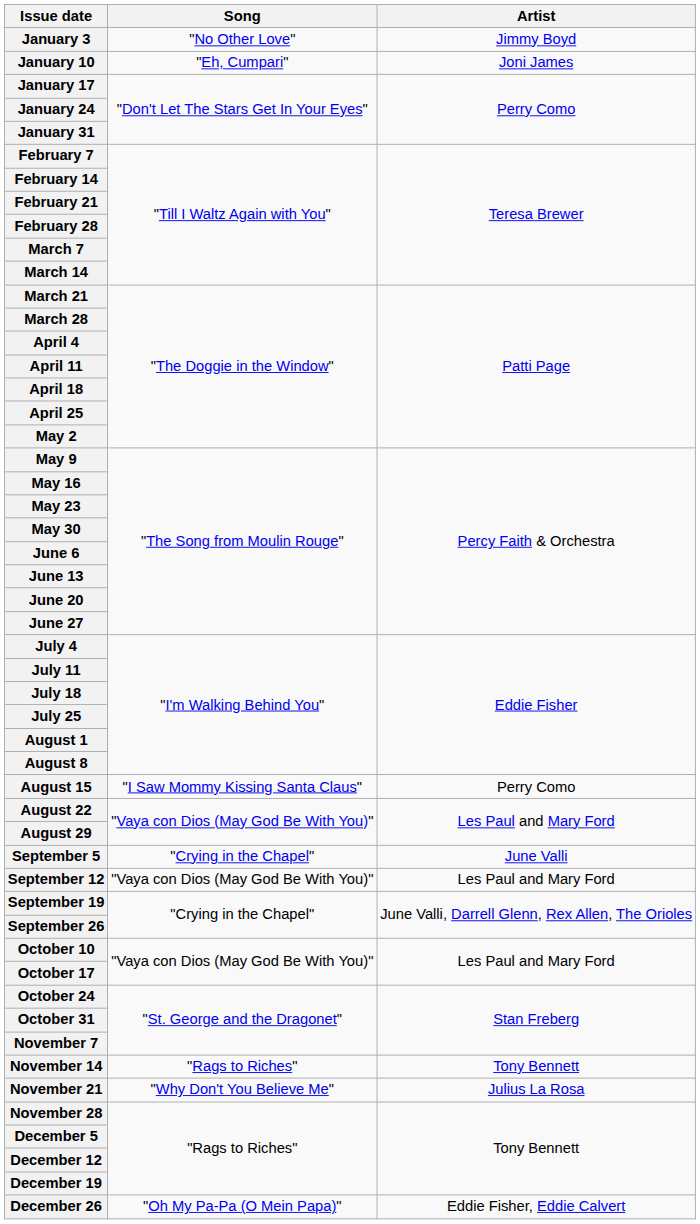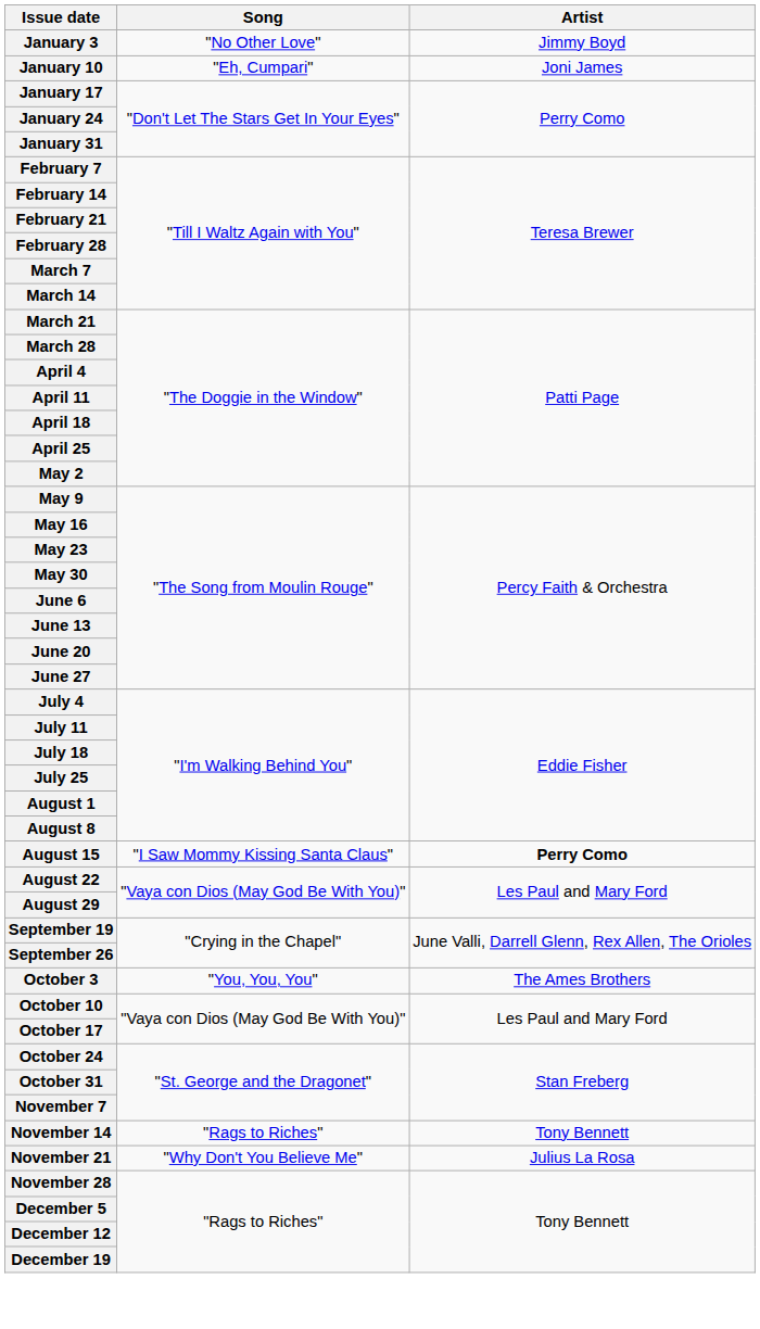August 15 | Artist: normal -> bold
- row: September 5 | "Crying in the Chapel" | June Valli
- row: September 12 | "Vaya con Dios (May God Be With You)" | Les Paul and Mary Ford
+ row: October 3 | "You, You, You" | The Ames Brothers
- row: December 26 | "Oh My Pa-Pa (O Mein Papa)" | Eddie Fisher, Eddie Calvert
